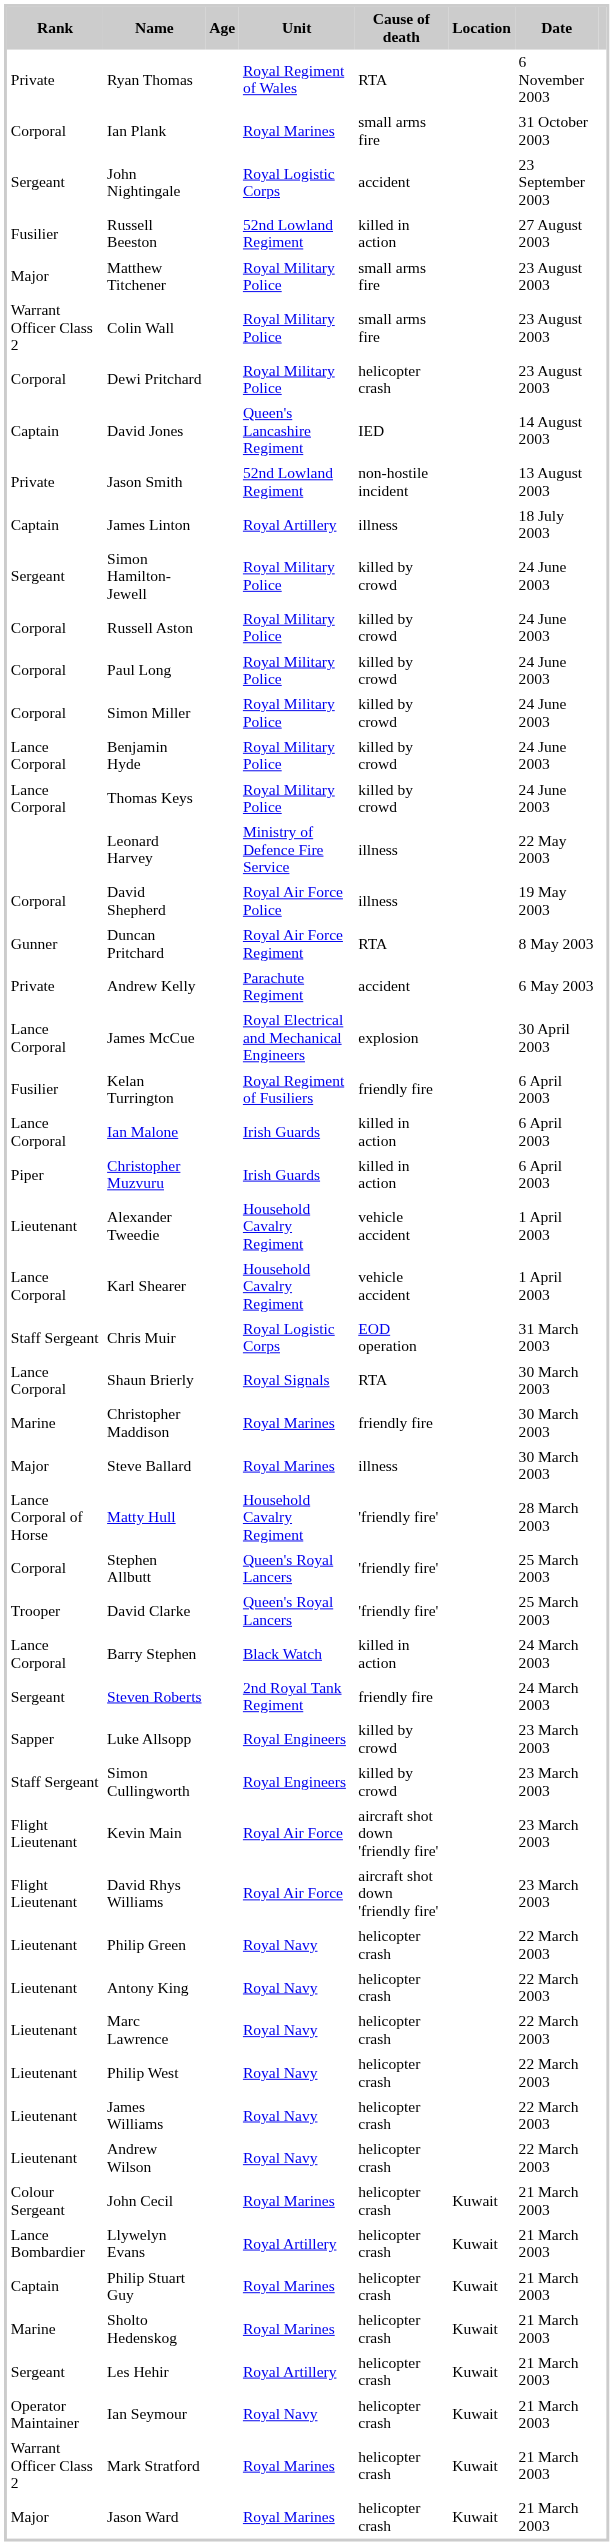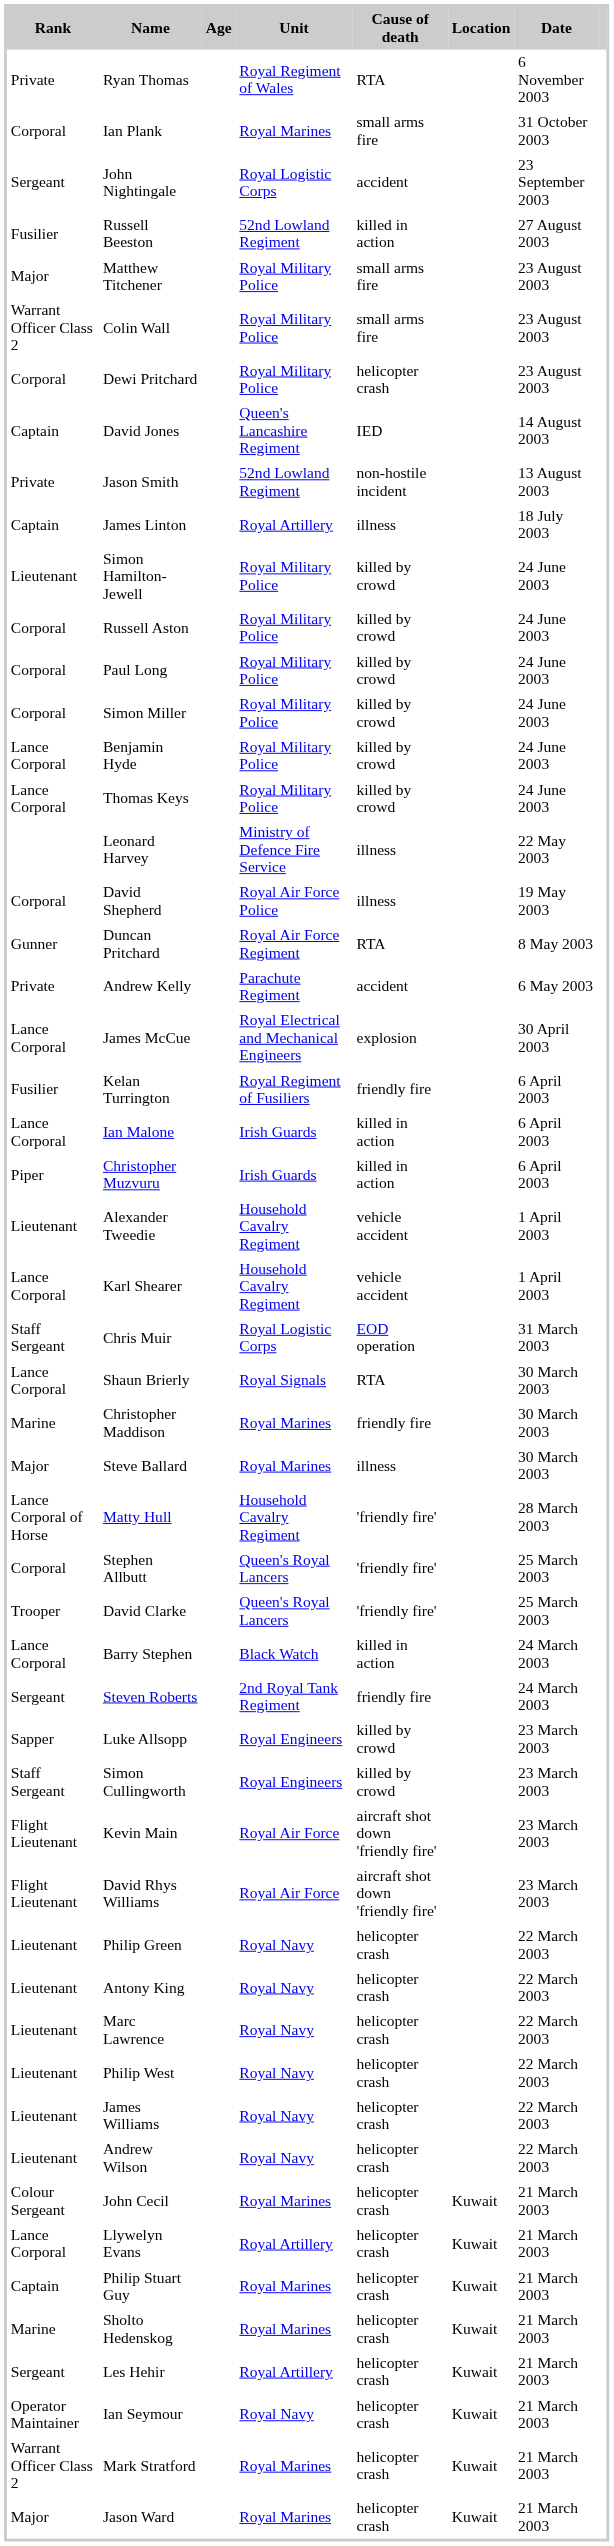Simon Hamilton-Jewell | Rank: Sergeant -> Lieutenant
Llywelyn Evans | Rank: Lance Bombardier -> Lance Corporal
